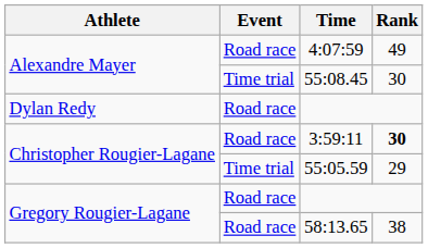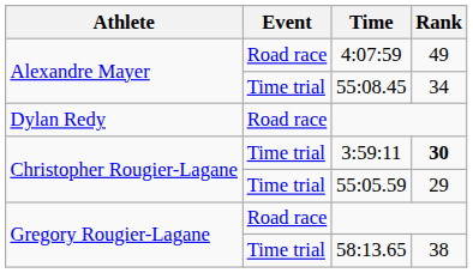55:08.45 | Rank: 30 -> 34
3:59:11 | Event: Road race -> Time trial
58:13.65 | Event: Road race -> Time trial
